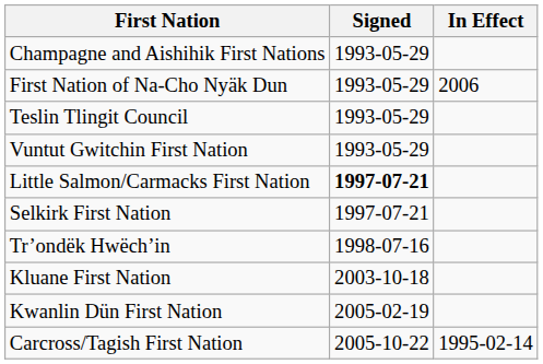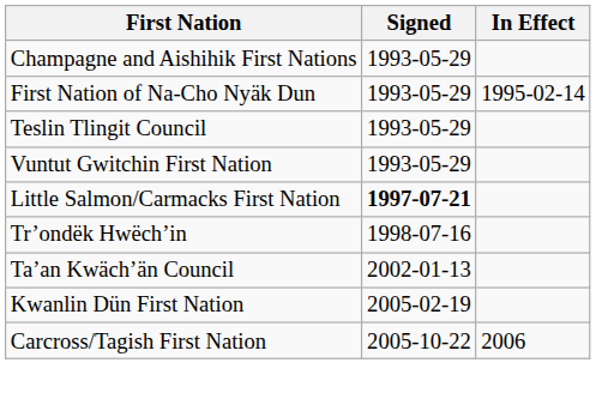First Nation of Na-Cho Nyäk Dun | In Effect: 2006 -> 1995-02-14
- row: Selkirk First Nation | 1997-07-21
+ row: Ta’an Kwäch’än Council | 2002-01-13
- row: Kluane First Nation | 2003-10-18
Carcross/Tagish First Nation | In Effect: 1995-02-14 -> 2006
